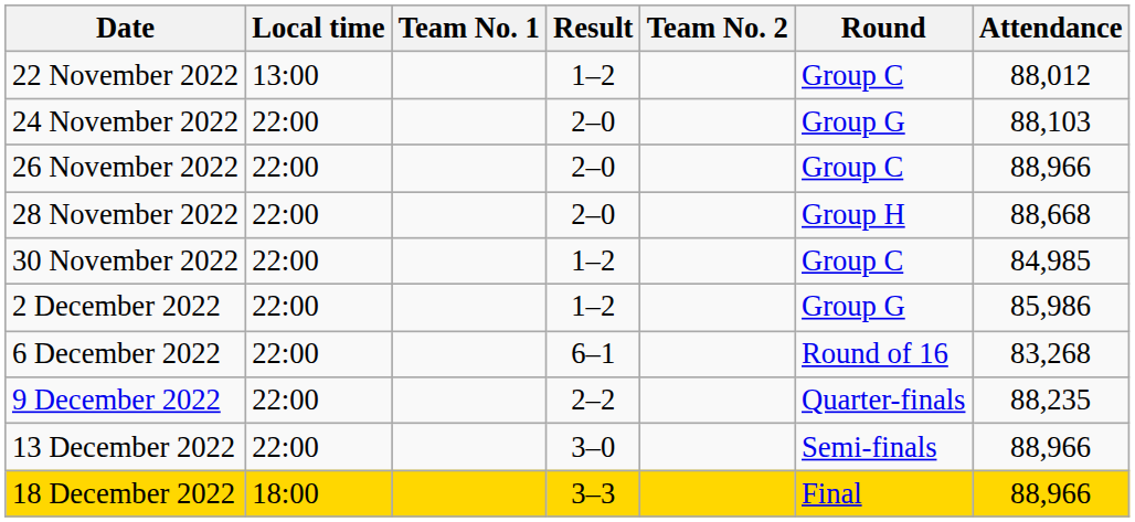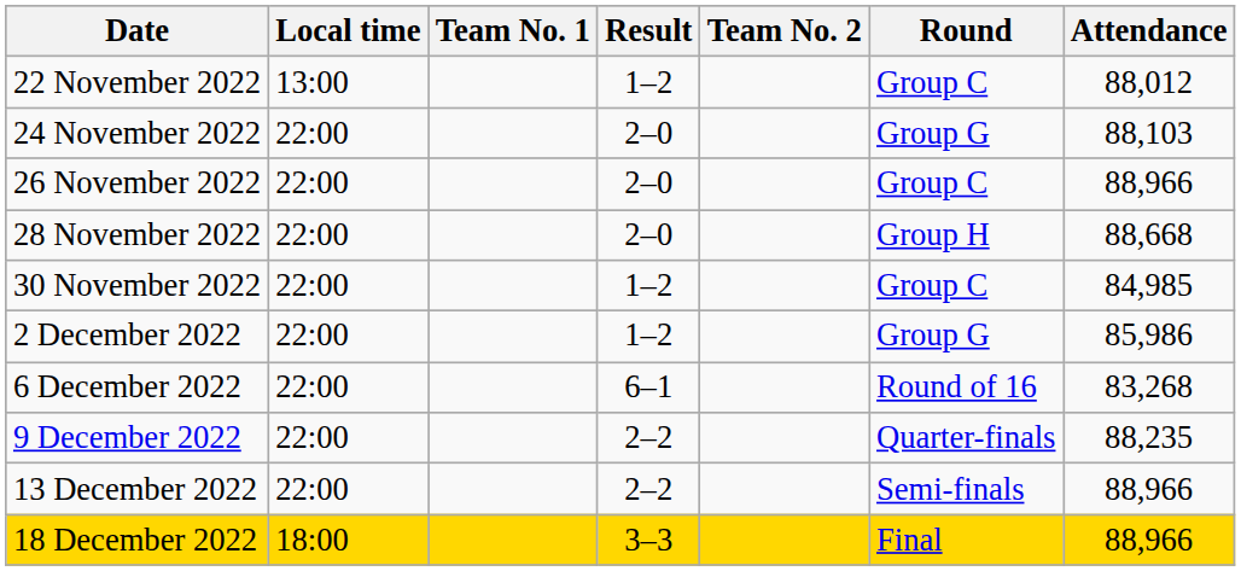13 December 2022 | Result: 3–0 -> 2–2
